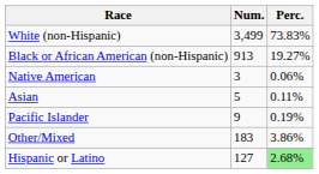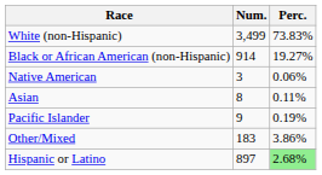Black or African American (non-Hispanic) | Num.: 913 -> 914
Asian | Num.: 5 -> 8
Hispanic or Latino | Num.: 127 -> 897
